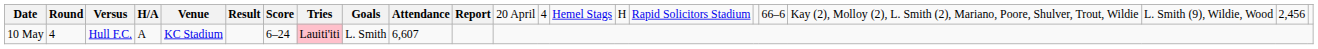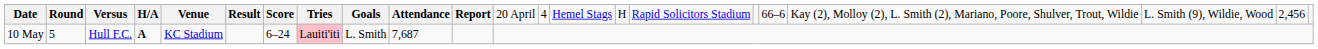10 May | column 2: 4 -> 5
10 May | column 4: normal -> bold
10 May | column 10: 6,607 -> 7,687
